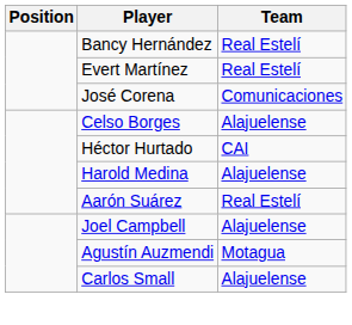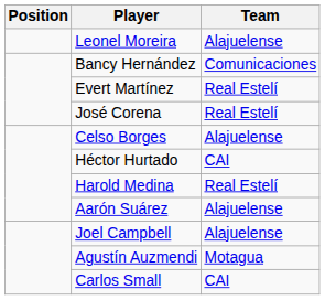+ row: Leonel Moreira | Alajuelense
Bancy Hernández | Team: Real Estelí -> Comunicaciones
José Corena | Team: Comunicaciones -> Real Estelí
Harold Medina | Team: Alajuelense -> Real Estelí
Aarón Suárez | Team: Real Estelí -> Alajuelense
Carlos Small | Team: Alajuelense -> CAI
